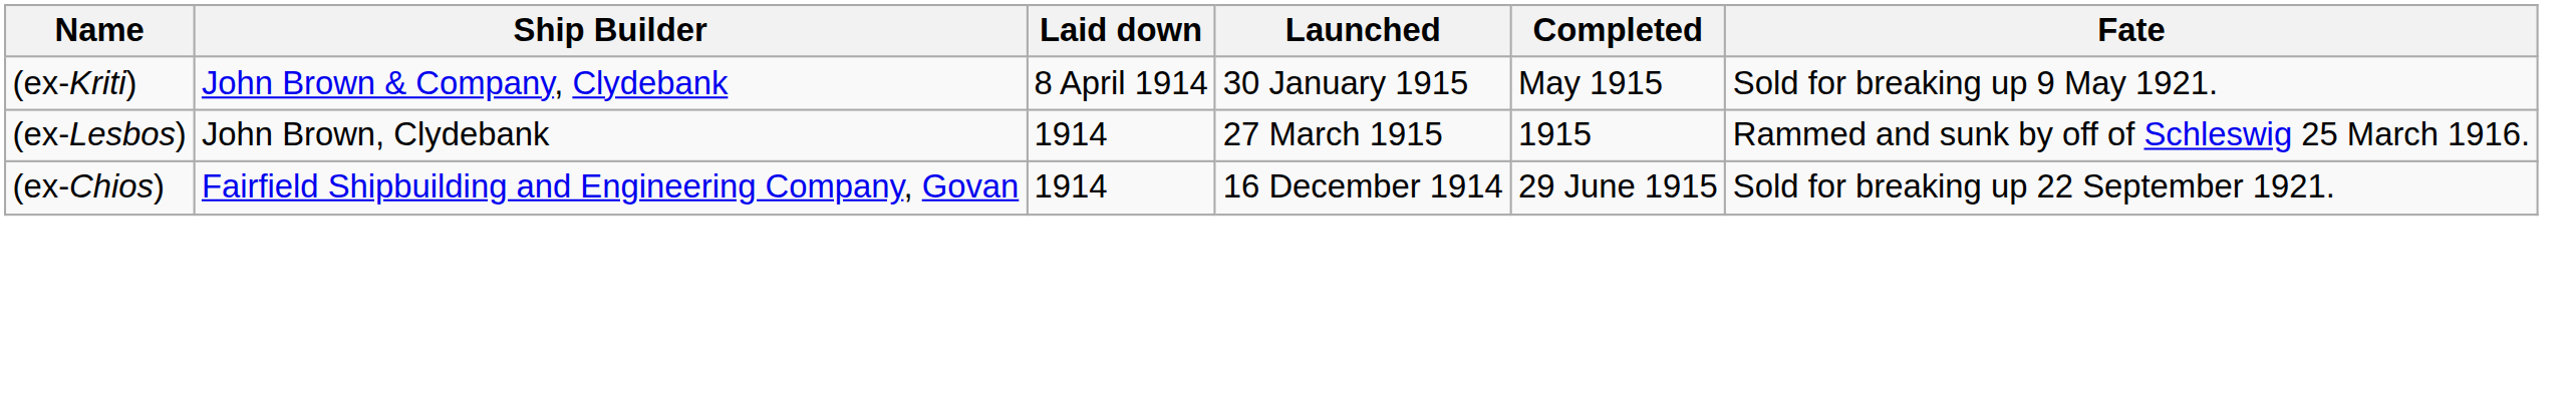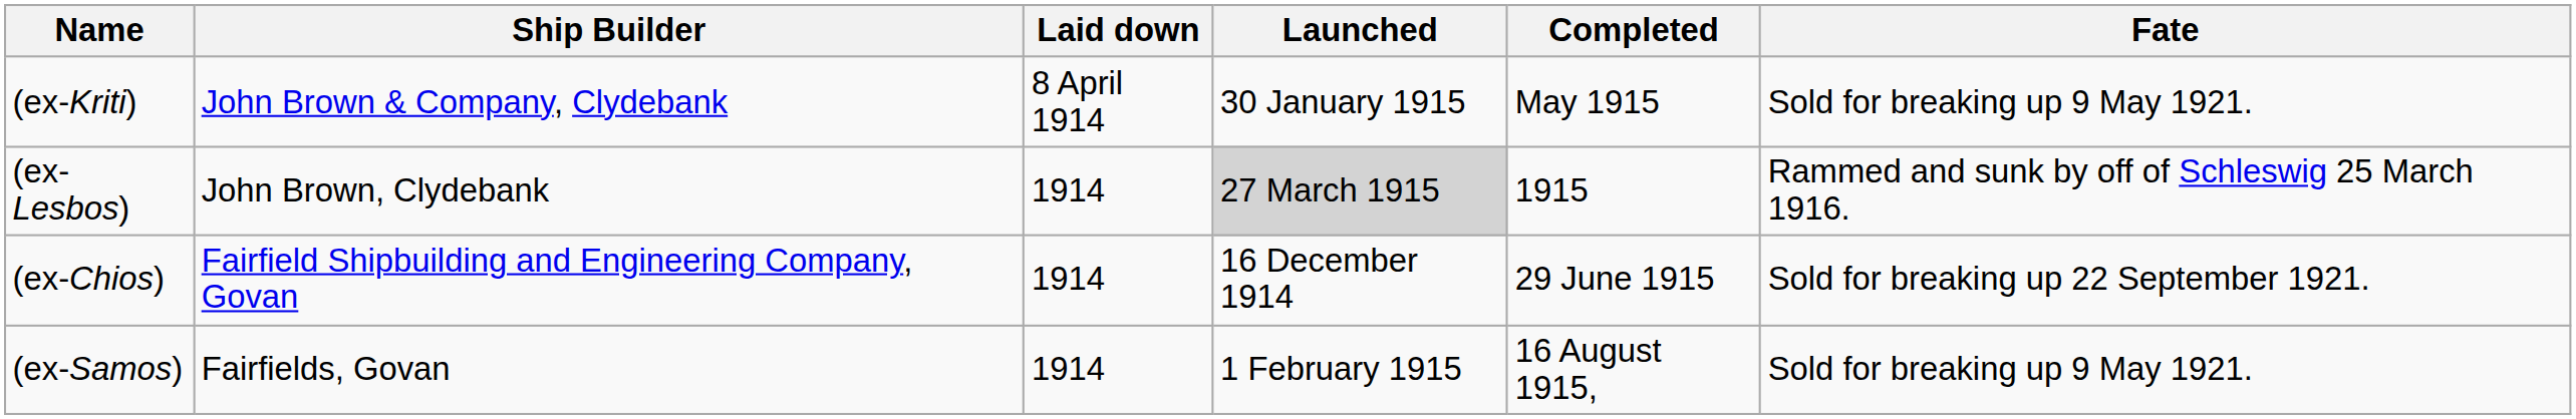(ex-Lesbos) | Launched: no background -> lightgrey background
+ row: (ex-Samos) | Fairfields, Govan | 1914 | 1 February 1915 | 16 August 1915, | Sold for breaking up 9 May 1921.
